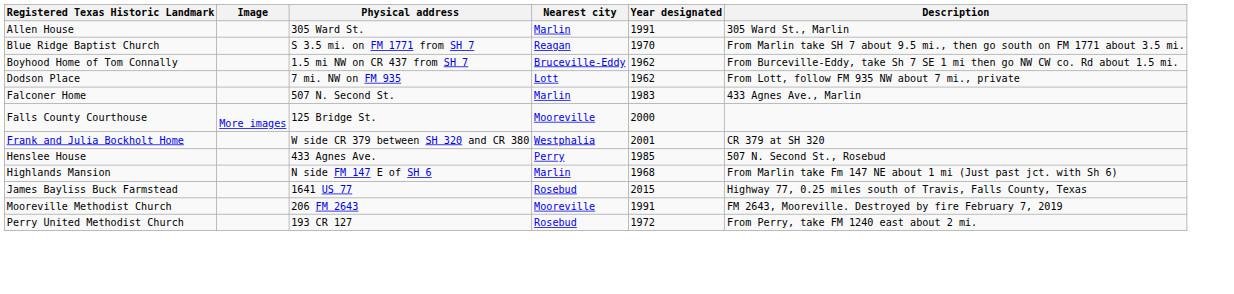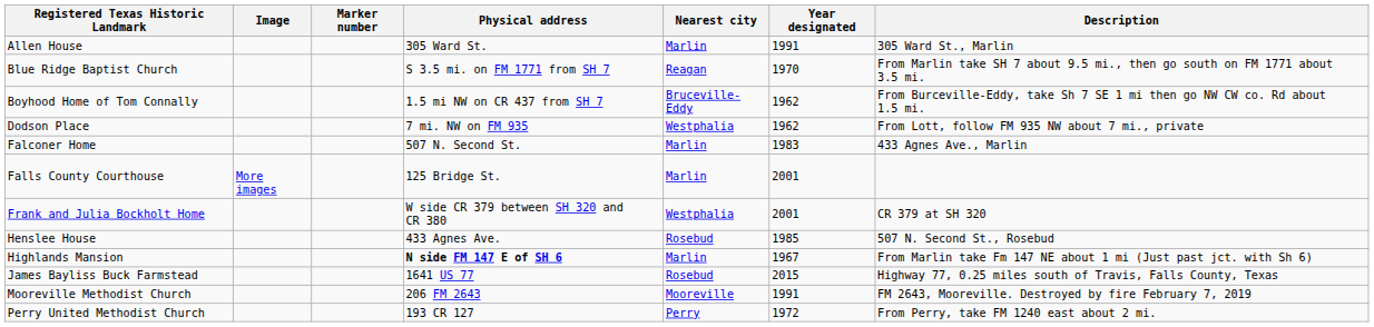+ column: Marker number
Dodson Place | Nearest city: Lott -> Westphalia
Falls County Courthouse | Nearest city: Mooreville -> Marlin
Falls County Courthouse | Year designated: 2000 -> 2001
Henslee House | Nearest city: Perry -> Rosebud
Highlands Mansion | Physical address: normal -> bold
Highlands Mansion | Year designated: 1968 -> 1967
Perry United Methodist Church | Nearest city: Rosebud -> Perry
